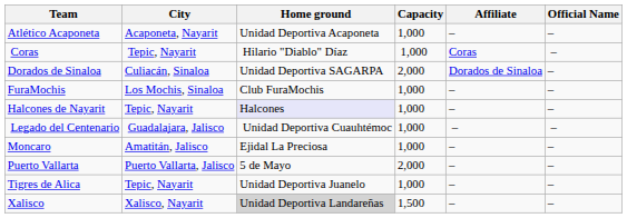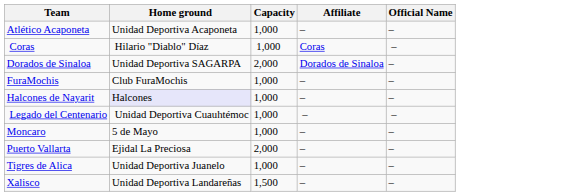- column: City | Acaponeta, Nayarit | Tepic, Nayarit | Culiacán, Sinaloa | Los Mochis, Sinaloa | Tepic, Nayarit | Guadalajara, Jalisco | Amatitán, Jalisco | Puerto Vallarta, Jalisco | Tepic, Nayarit | Xalisco, Nayarit
Moncaro | Home ground: Ejidal La Preciosa -> 5 de Mayo
Puerto Vallarta | Home ground: 5 de Mayo -> Ejidal La Preciosa
Xalisco | Home ground: lightgrey background -> no background
